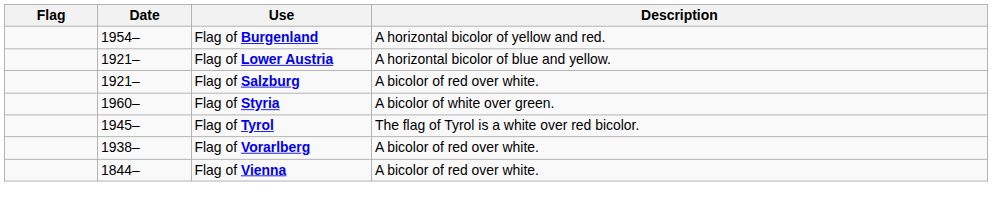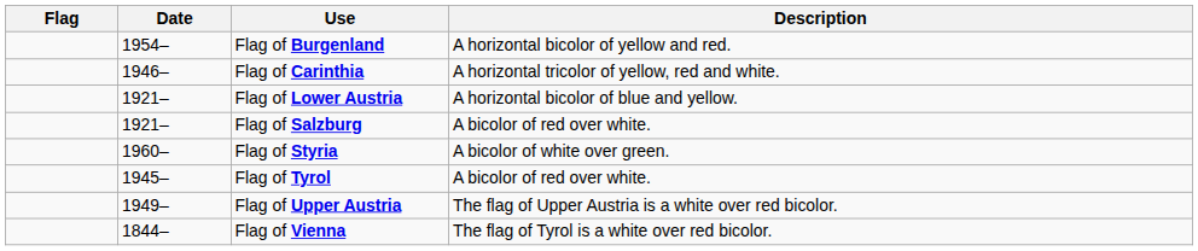+ row: 1946– | Flag of Carinthia | A horizontal tricolor of yellow, red and white.
Flag of Tyrol | Description: The flag of Tyrol is a white over red bicolor. -> A bicolor of red over white.
+ row: 1949– | Flag of Upper Austria | The flag of Upper Austria is a white over red bicolor.
- row: 1938– | Flag of Vorarlberg | A bicolor of red over white.
Flag of Vienna | Description: A bicolor of red over white. -> The flag of Tyrol is a white over red bicolor.
